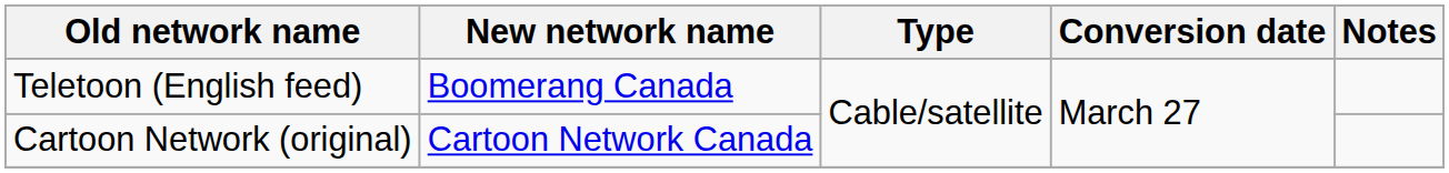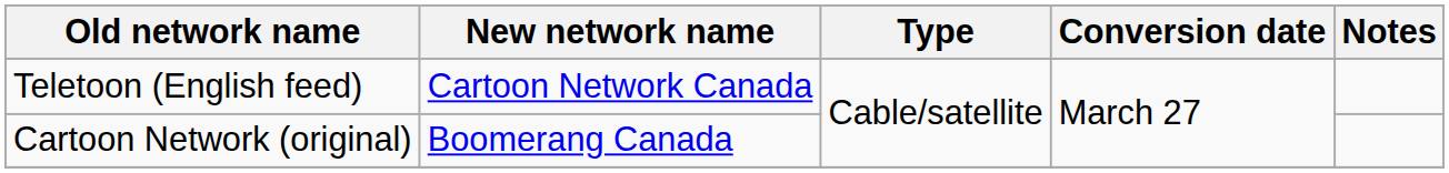Teletoon (English feed) | New network name: Boomerang Canada -> Cartoon Network Canada
Cartoon Network (original) | New network name: Cartoon Network Canada -> Boomerang Canada
